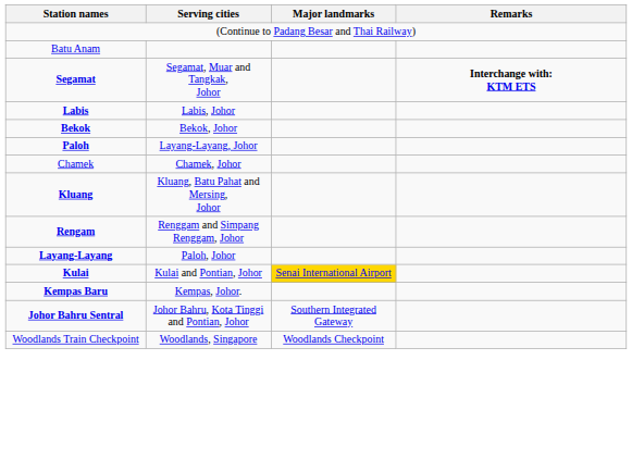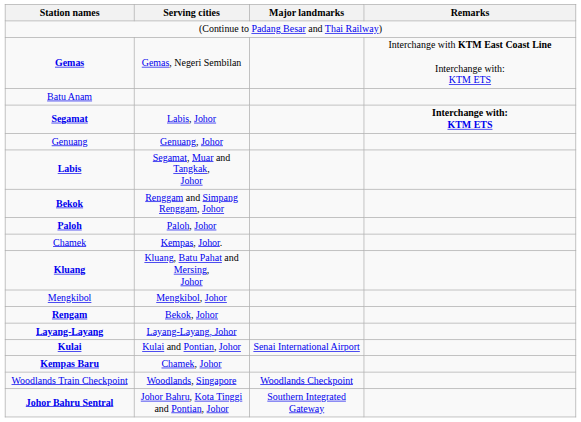+ row: Gemas | Gemas, Negeri Sembilan | Interchange with KTM East Coast Line Interchange with: KTM ETS
Segamat | Serving cities: Segamat, Muar and Tangkak, Johor -> Labis, Johor
+ row: Genuang | Genuang, Johor
Labis | Serving cities: Labis, Johor -> Segamat, Muar and Tangkak, Johor
Bekok | Serving cities: Bekok, Johor -> Renggam and Simpang Renggam, Johor
Paloh | Serving cities: Layang-Layang, Johor -> Paloh, Johor
Chamek | Serving cities: Chamek, Johor -> Kempas, Johor.
+ row: Mengkibol | Mengkibol, Johor
Rengam | Serving cities: Renggam and Simpang Renggam, Johor -> Bekok, Johor
Layang-Layang | Serving cities: Paloh, Johor -> Layang-Layang, Johor
Kulai | Major landmarks: gold background -> no background
Kempas Baru | Serving cities: Kempas, Johor. -> Chamek, Johor
rows swapped: Johor Bahru Sentral <-> Woodlands Train Checkpoint
